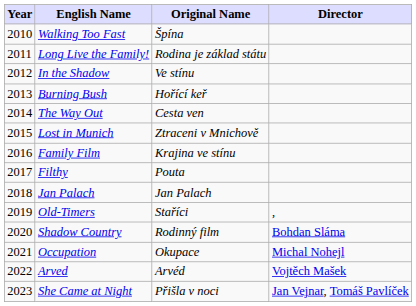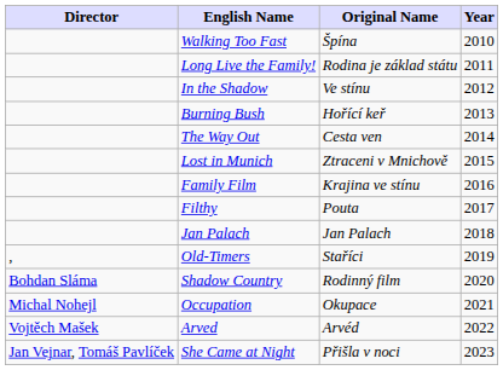columns swapped: Year <-> Director
